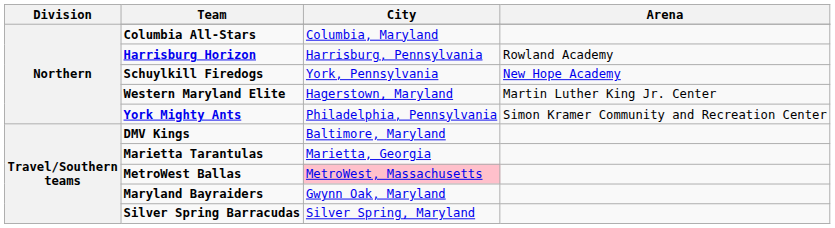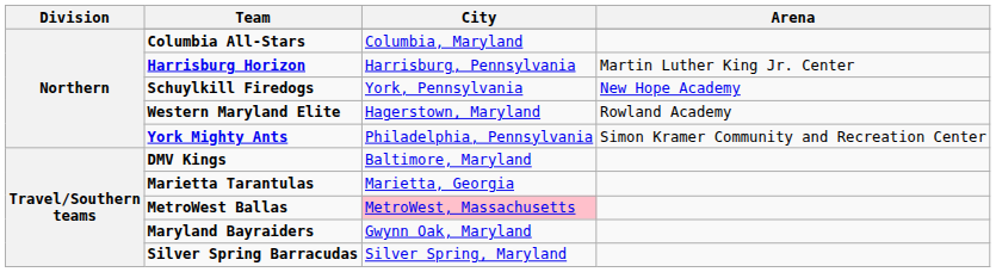Harrisburg Horizon | Arena: Rowland Academy -> Martin Luther King Jr. Center
Western Maryland Elite | Arena: Martin Luther King Jr. Center -> Rowland Academy
